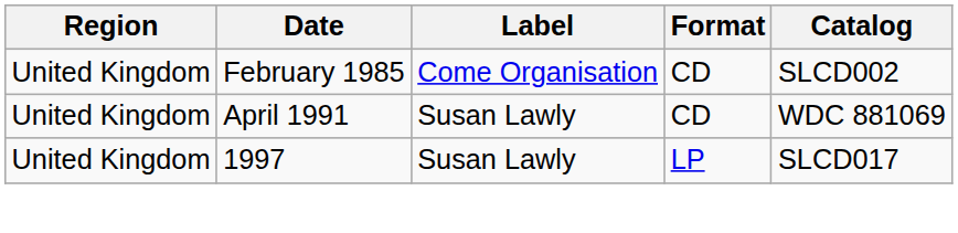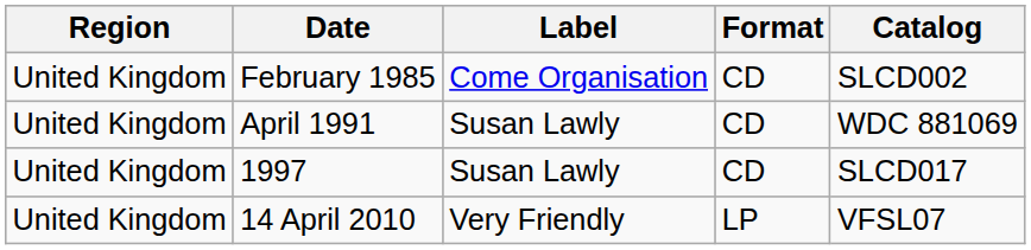1997 | Format: LP -> CD
+ row: United Kingdom | 14 April 2010 | Very Friendly | LP | VFSL07
